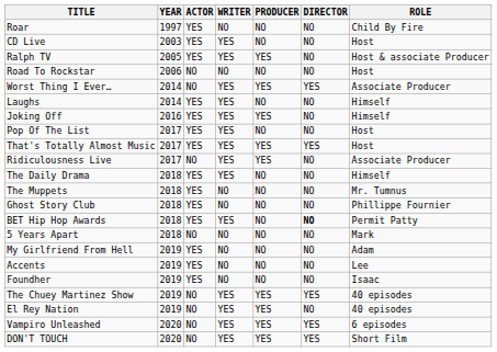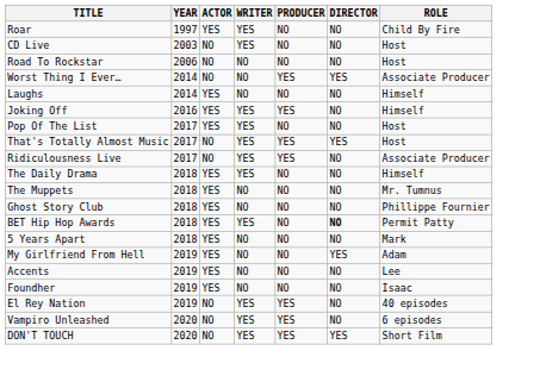Roar | WRITER: NO -> YES
CD Live | ACTOR: YES -> NO
- row: Ralph TV | 2005 | YES | YES | YES | NO | Host & associate Producer
Worst Thing I Ever… | WRITER: YES -> NO
Laughs | WRITER: YES -> NO
That's Totally Almost Music | ACTOR: YES -> NO
5 Years Apart | ACTOR: NO -> YES
My Girlfriend From Hell | DIRECTOR: NO -> YES
- row: The Chuey Martinez Show | 2019 | NO | YES | YES | YES | 40 episodes
Vampiro Unleashed | DIRECTOR: YES -> NO
